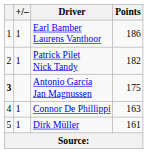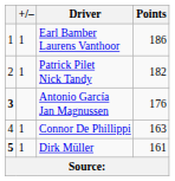Antonio García Jan Magnussen | Points: 175 -> 176
Dirk Müller | column 1: normal -> bold
